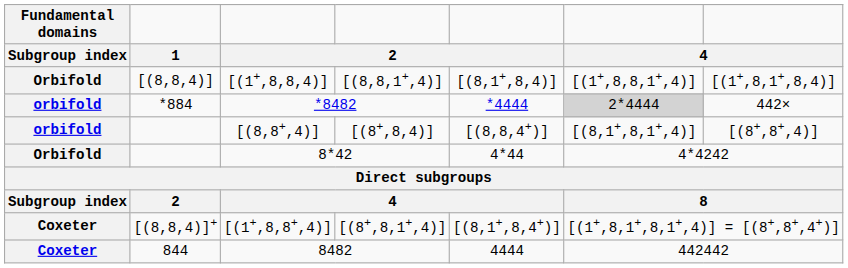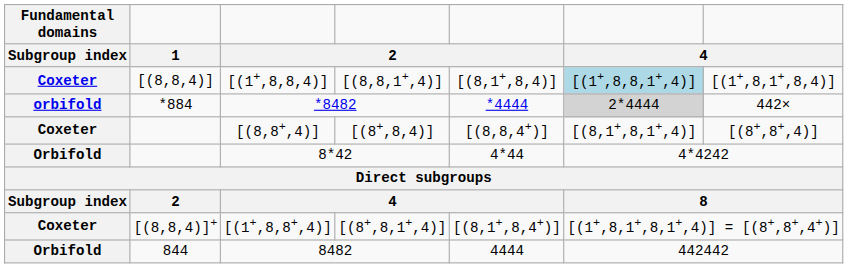[(1+,8,8,4)] | Fundamental domains / Subgroup index: Orbifold -> Coxeter
[(1+,8,8,4)] | column 6: no background -> lightblue background
[(8,8+,4)] | Fundamental domains / Subgroup index: orbifold -> Coxeter
8482 | Fundamental domains / Subgroup index: Coxeter -> Orbifold
